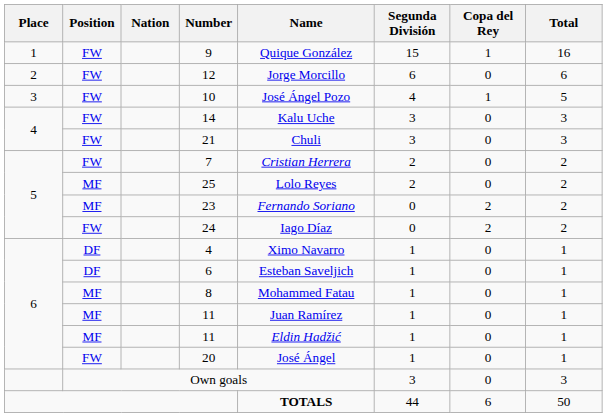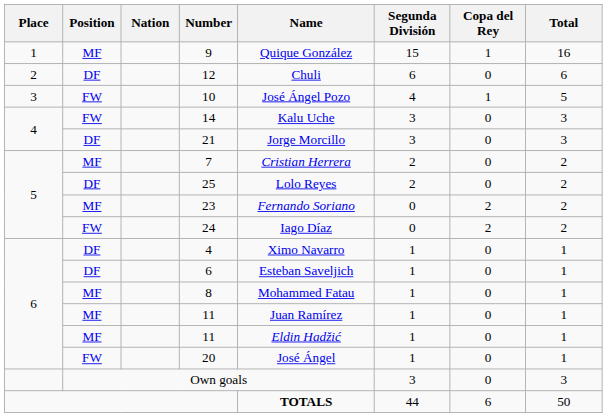9 | Position: FW -> MF
12 | Position: FW -> DF
12 | Name: Jorge Morcillo -> Chuli
21 | Position: FW -> DF
21 | Name: Chuli -> Jorge Morcillo
7 | Position: FW -> MF
25 | Position: MF -> DF
